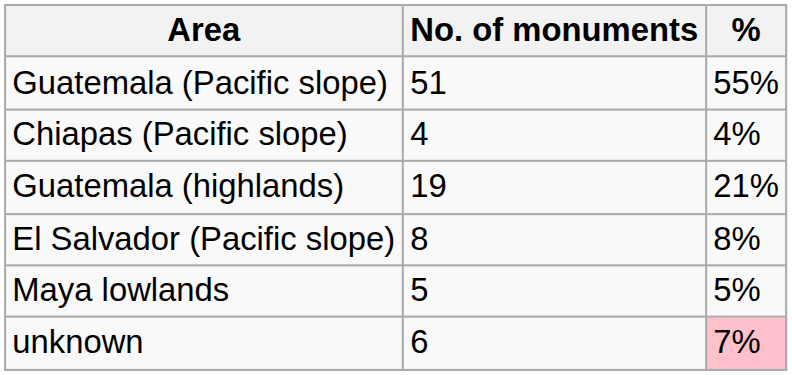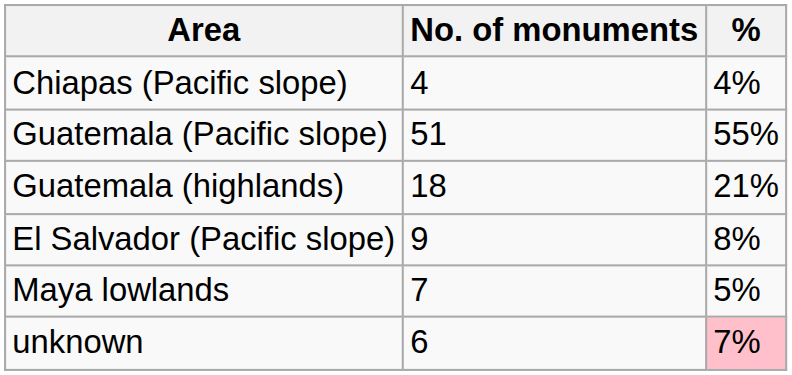rows swapped: Chiapas (Pacific slope) <-> Guatemala (Pacific slope)
Guatemala (highlands) | No. of monuments: 19 -> 18
El Salvador (Pacific slope) | No. of monuments: 8 -> 9
Maya lowlands | No. of monuments: 5 -> 7
